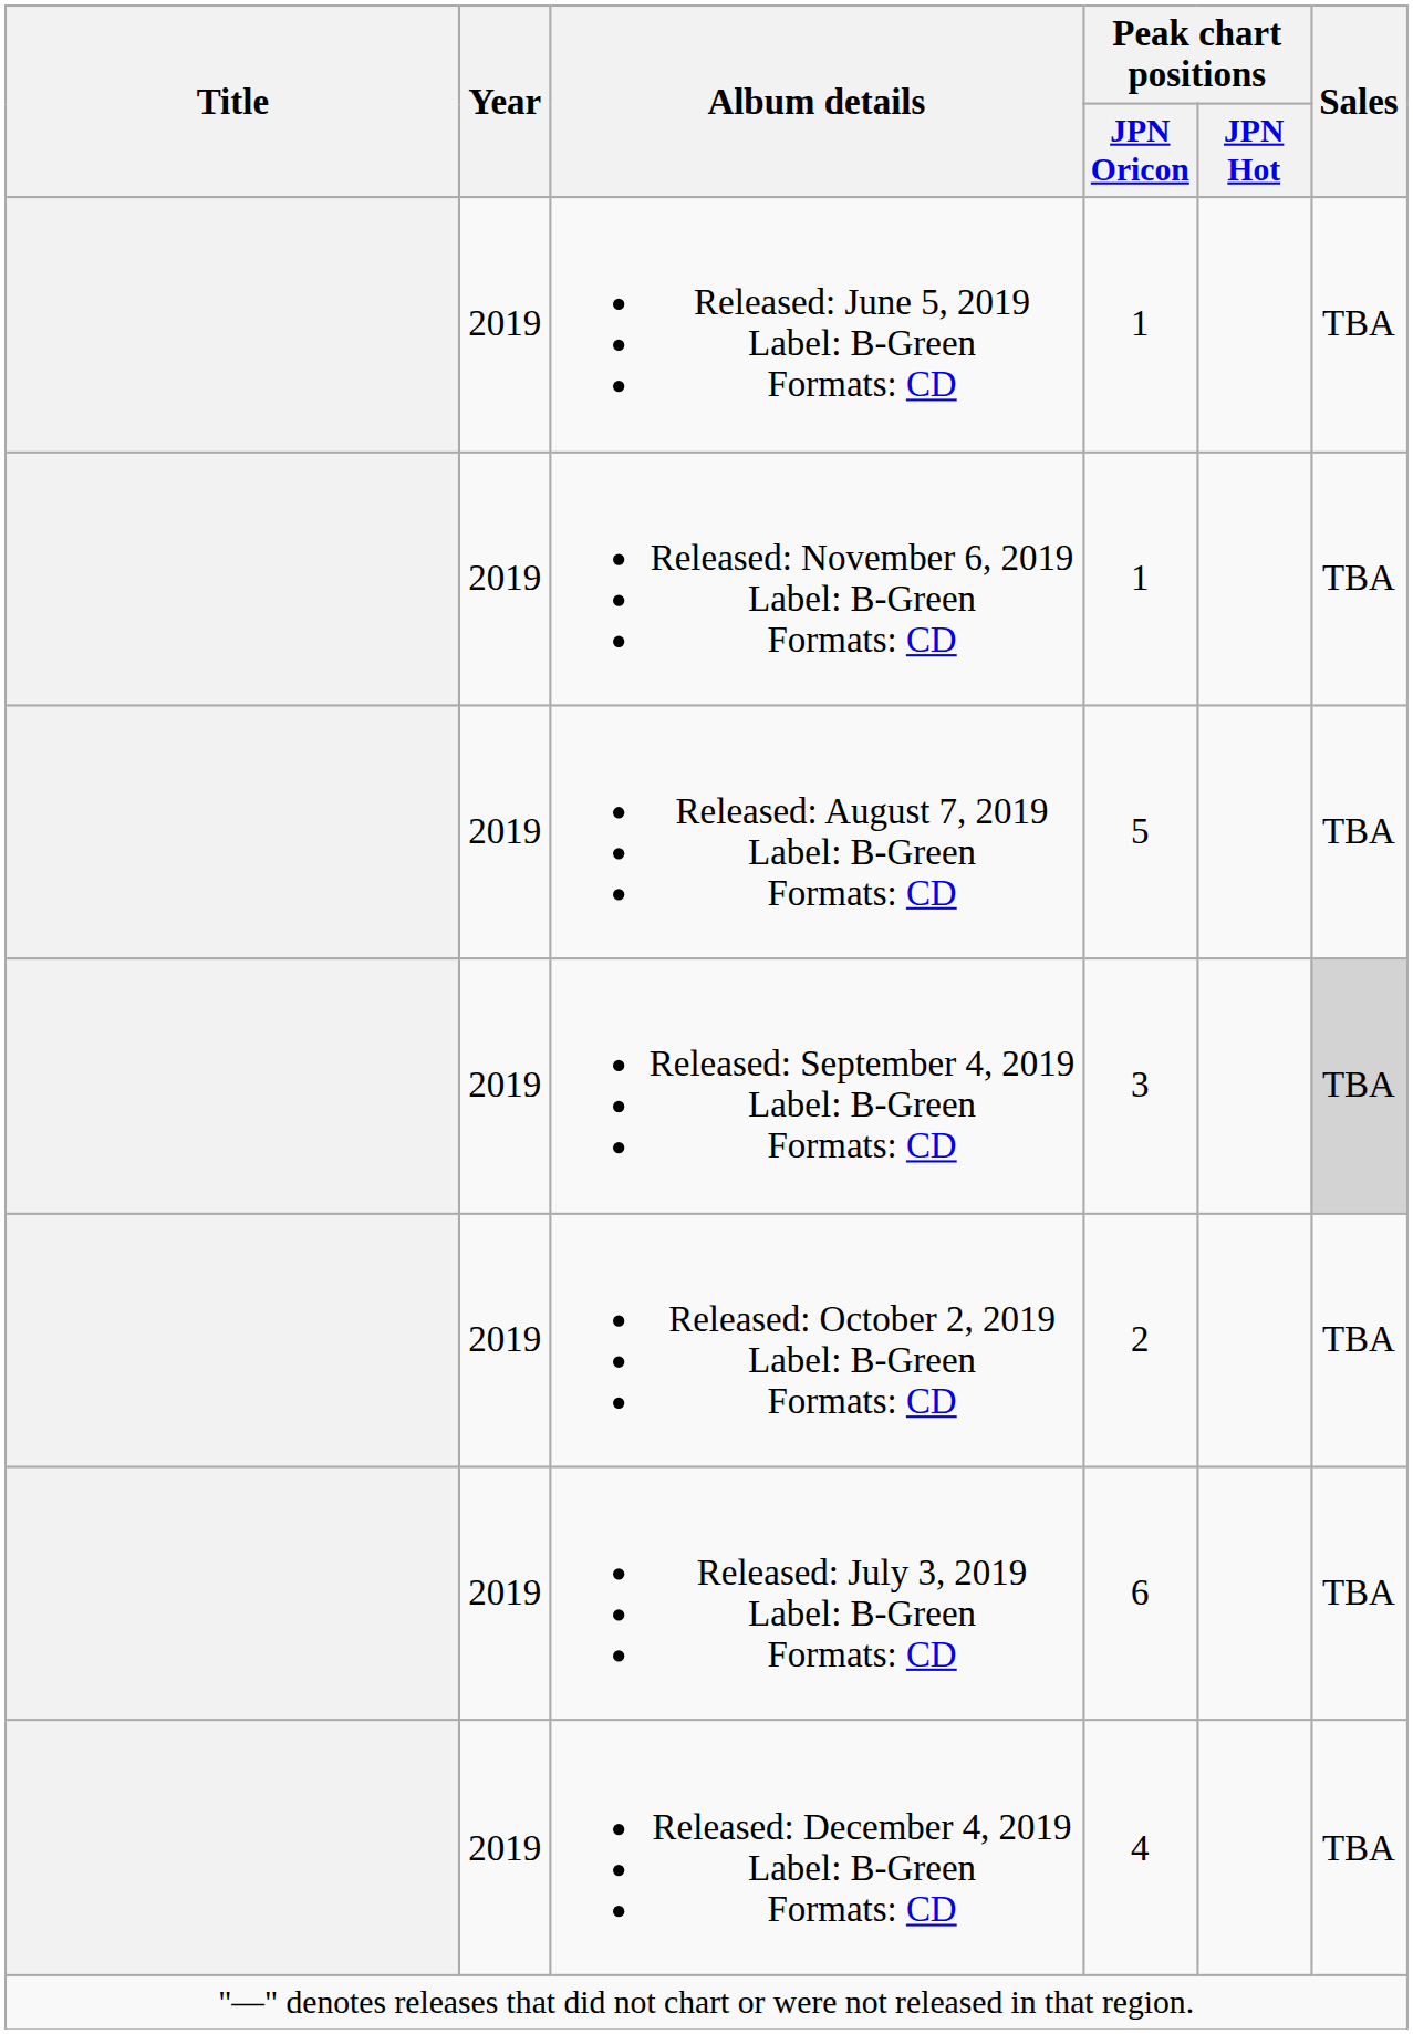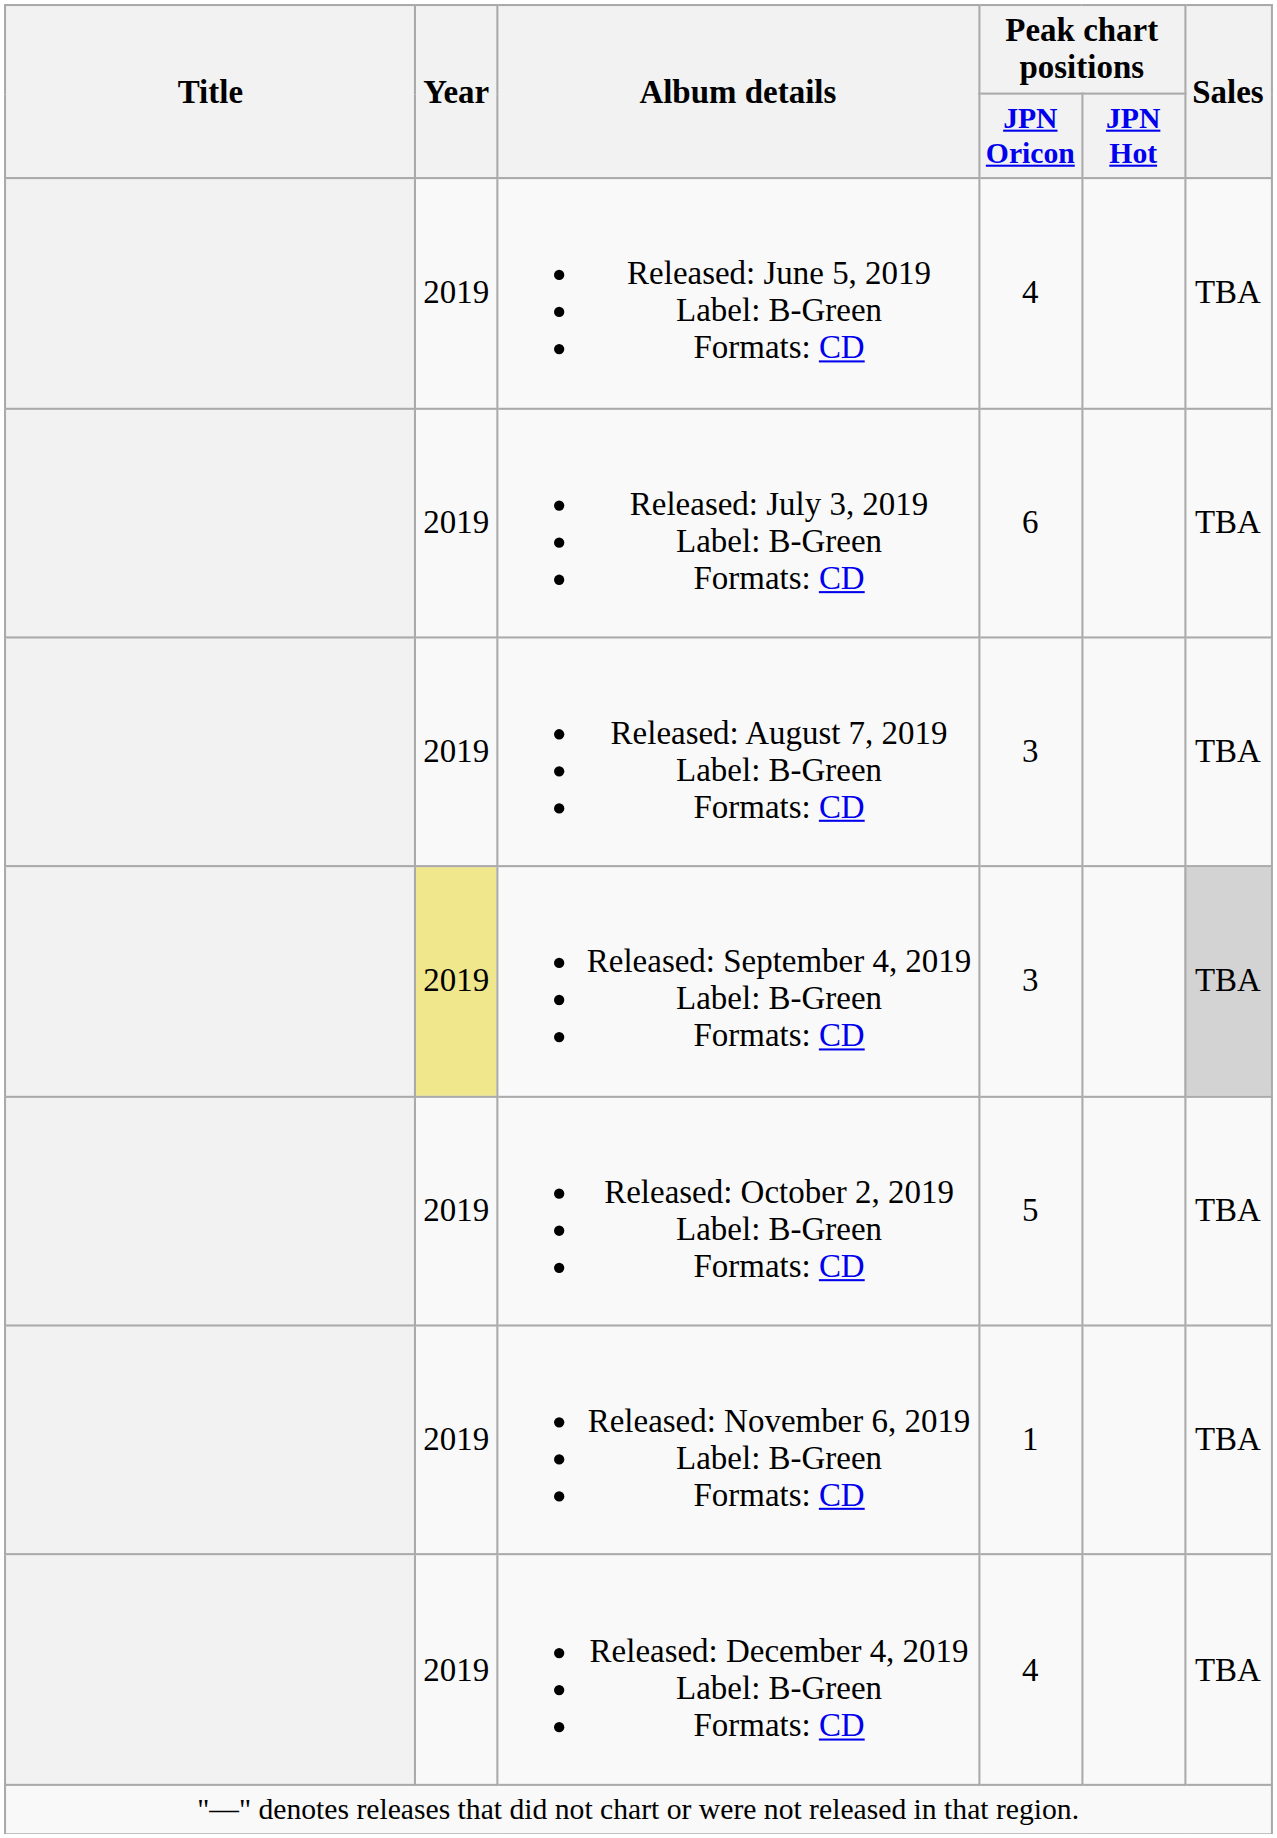Released: June 5, 2019 Label: B-Green Formats: CD | Peak chart positions / JPN Oricon: 1 -> 4
rows swapped: Released: July 3, 2019 Label: B-Green Formats: CD <-> Released: November 6, 2019 Label: B-Green Formats: CD
Released: August 7, 2019 Label: B-Green Formats: CD | Peak chart positions / JPN Oricon: 5 -> 3
Released: September 4, 2019 Label: B-Green Formats: CD | Year: no background -> khaki background
Released: October 2, 2019 Label: B-Green Formats: CD | Peak chart positions / JPN Oricon: 2 -> 5
